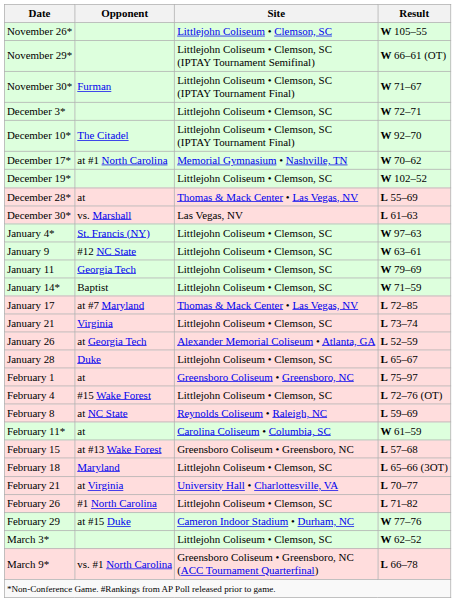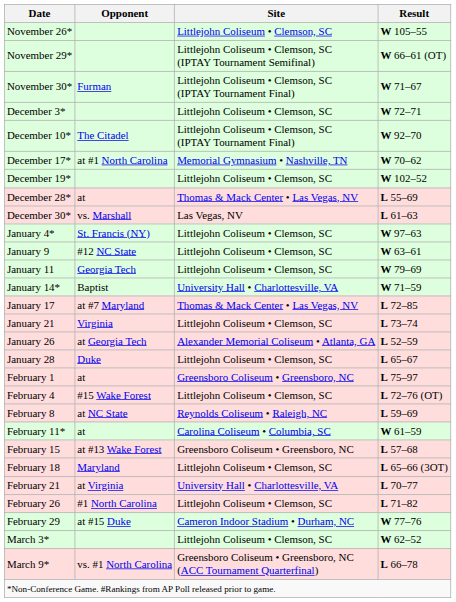January 14* | Site: Littlejohn Coliseum • Clemson, SC -> University Hall • Charlottesville, VA
